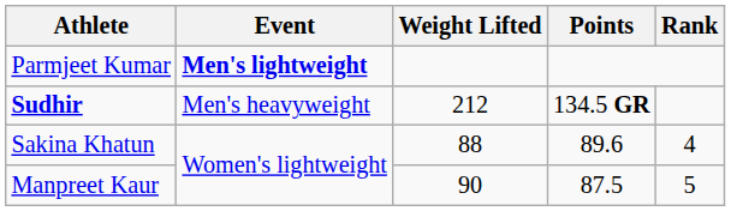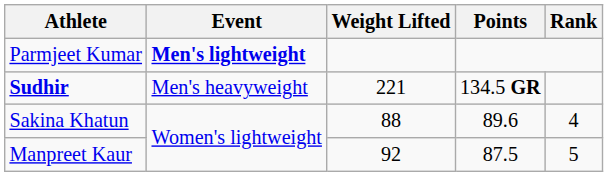Sudhir | Weight Lifted: 212 -> 221
Manpreet Kaur | Weight Lifted: 90 -> 92
